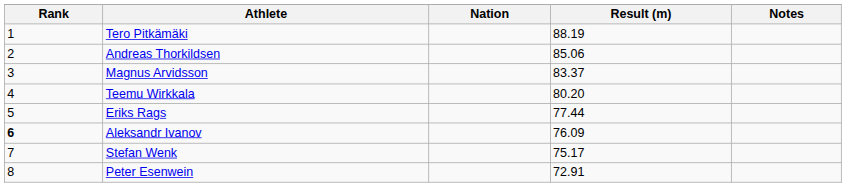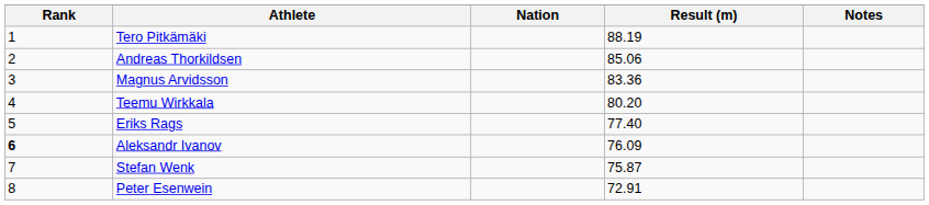Magnus Arvidsson | Result (m): 83.37 -> 83.36
Eriks Rags | Result (m): 77.44 -> 77.40
Stefan Wenk | Result (m): 75.17 -> 75.87
